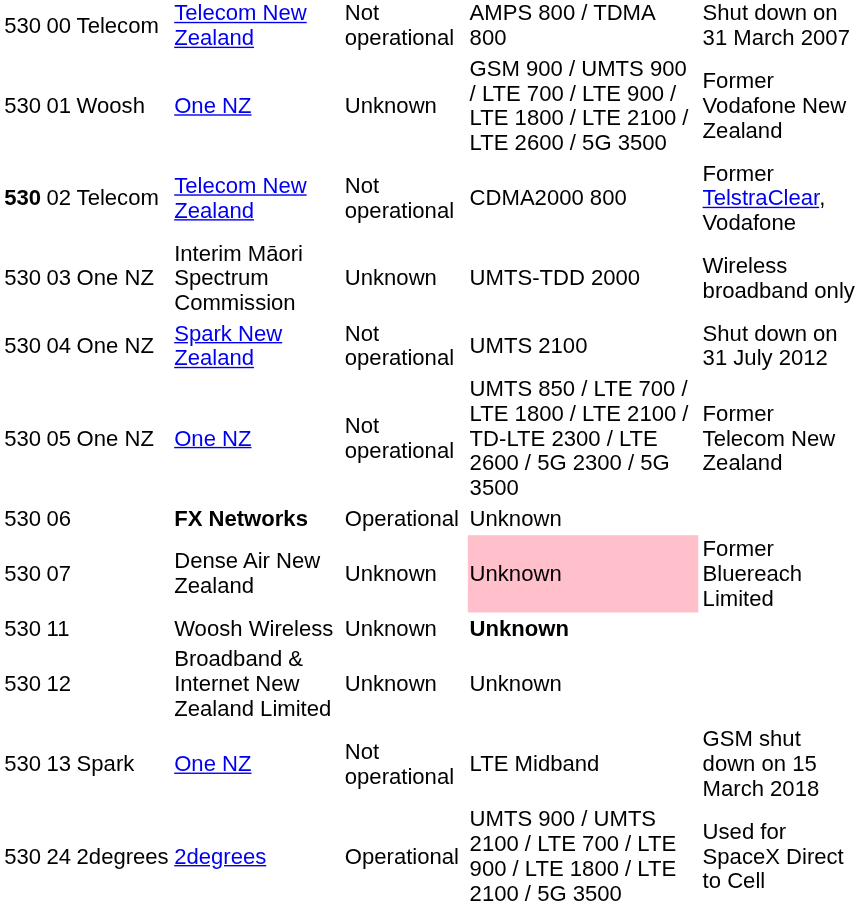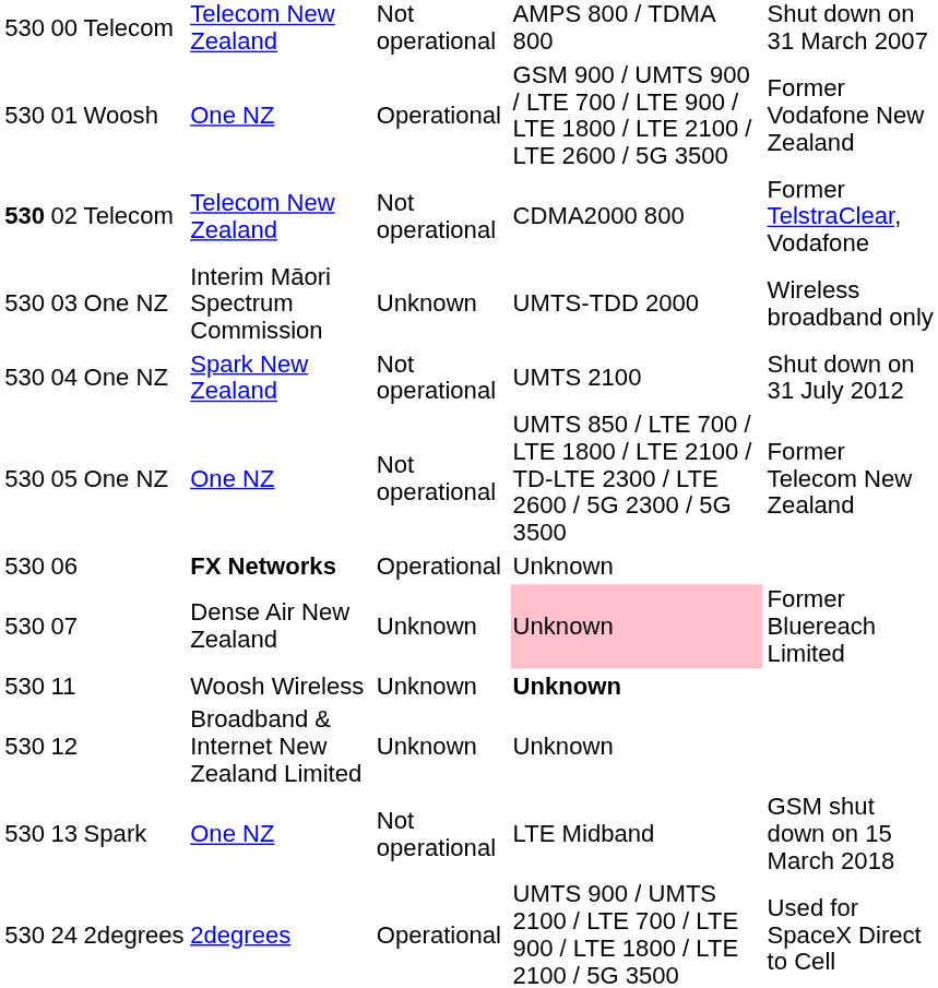01 | column 5: Unknown -> Operational
